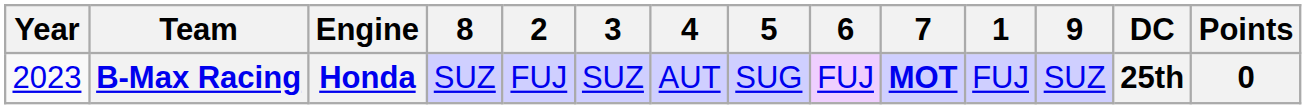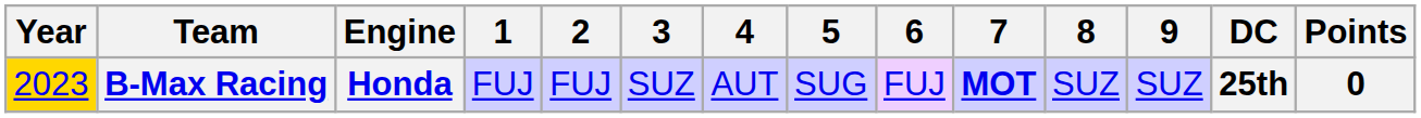columns swapped: 1 <-> 8
B-Max Racing | Year: no background -> gold background
